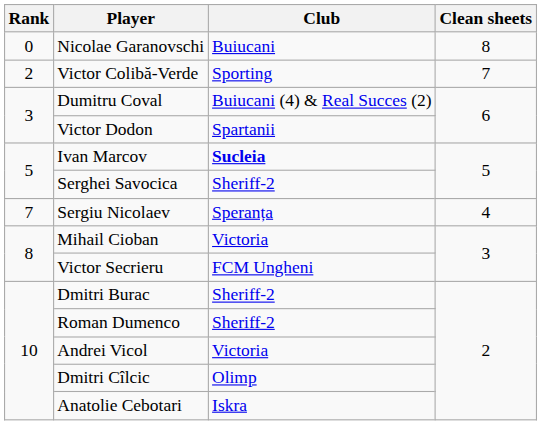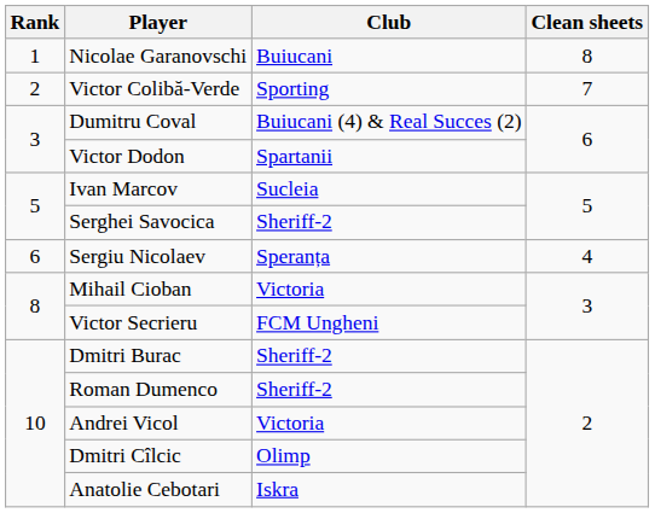Nicolae Garanovschi | Rank: 0 -> 1
Ivan Marcov | Club: bold -> normal
Sergiu Nicolaev | Rank: 7 -> 6
